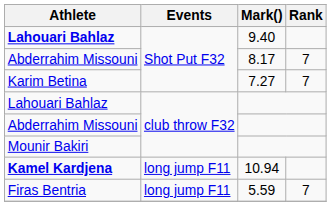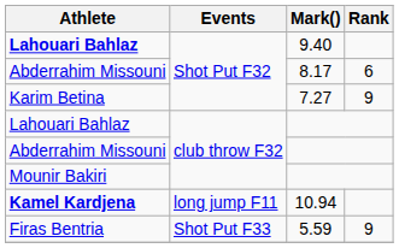Abderrahim Missouni / 8.17 | Rank: 7 -> 6
Karim Betina | Rank: 7 -> 9
Firas Bentria | Events: long jump F11 -> Shot Put F33
Firas Bentria | Rank: 7 -> 9
